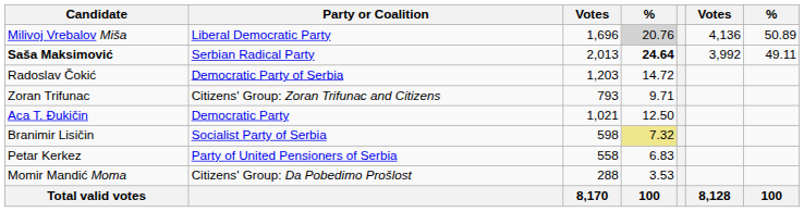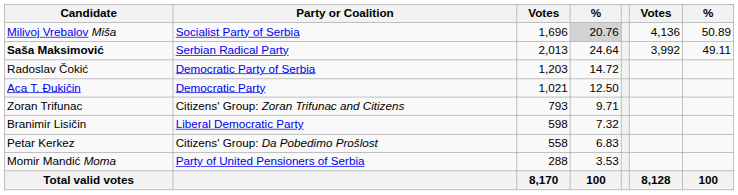Milivoj Vrebalov Miša | Party or Coalition: Liberal Democratic Party -> Socialist Party of Serbia
Saša Maksimović | column 4: bold -> normal
rows swapped: Aca T. Ðukičin <-> Zoran Trifunac
Branimir Lisičin | Party or Coalition: Socialist Party of Serbia -> Liberal Democratic Party
Branimir Lisičin | column 4: khaki background -> no background
Petar Kerkez | Party or Coalition: Party of United Pensioners of Serbia -> Citizens' Group: Da Pobedimo Prošlost
Momir Mandić Moma | Party or Coalition: Citizens' Group: Da Pobedimo Prošlost -> Party of United Pensioners of Serbia
